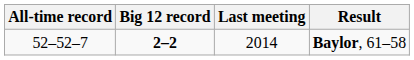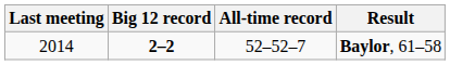columns swapped: All-time record <-> Last meeting
